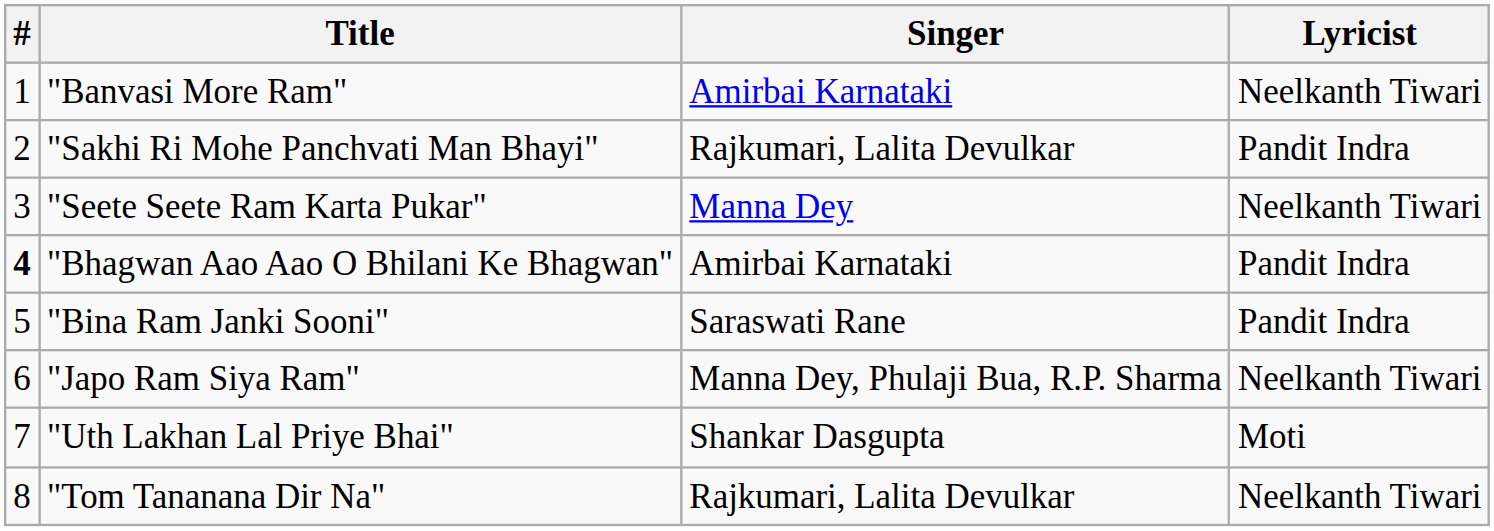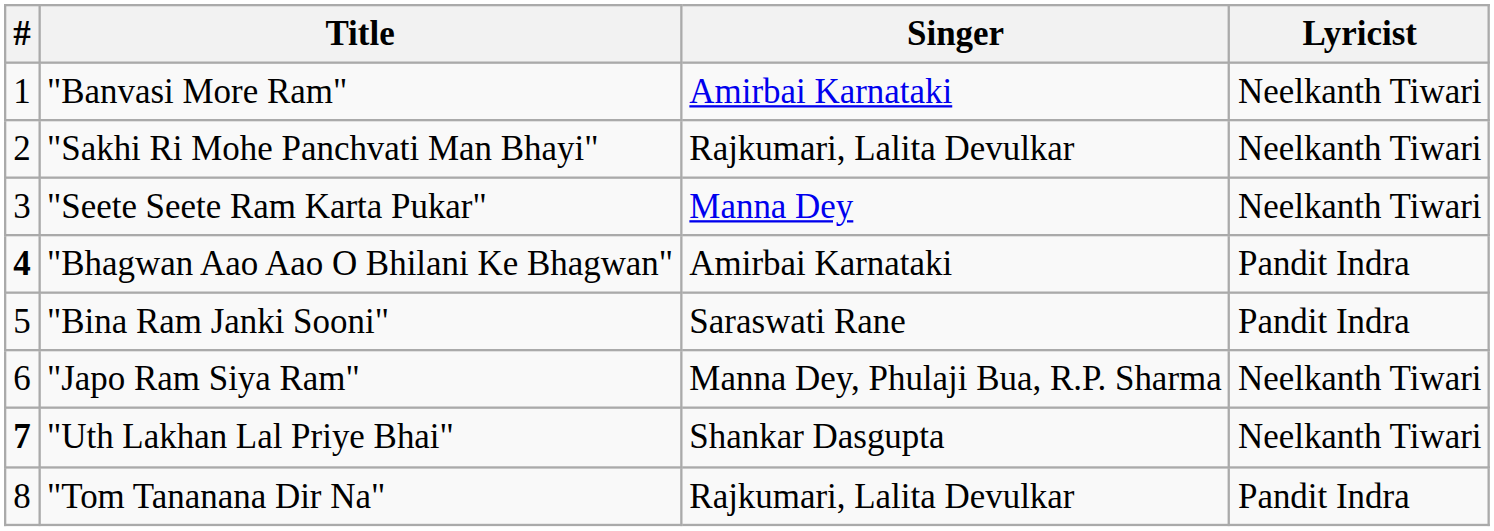"Sakhi Ri Mohe Panchvati Man Bhayi" | Lyricist: Pandit Indra -> Neelkanth Tiwari
"Uth Lakhan Lal Priye Bhai" | #: normal -> bold
"Uth Lakhan Lal Priye Bhai" | Lyricist: Moti -> Neelkanth Tiwari
"Tom Tananana Dir Na" | Lyricist: Neelkanth Tiwari -> Pandit Indra
